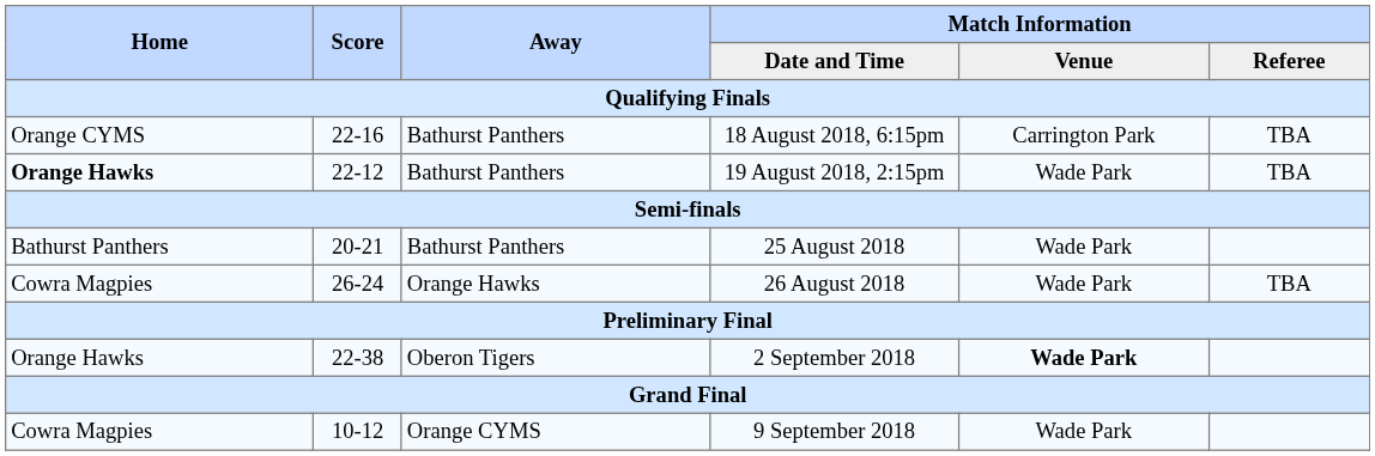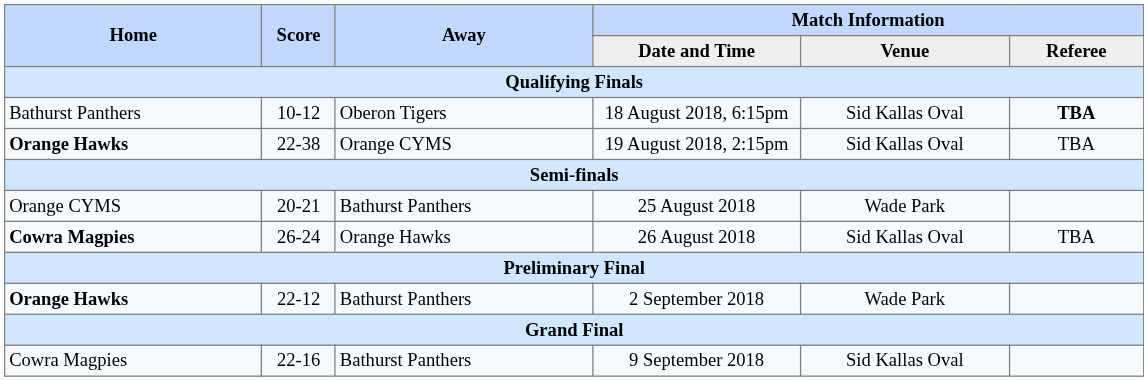18 August 2018, 6:15pm | Home: Orange CYMS -> Bathurst Panthers
18 August 2018, 6:15pm | Score: 22-16 -> 10-12
18 August 2018, 6:15pm | Away: Bathurst Panthers -> Oberon Tigers
18 August 2018, 6:15pm | Match Information / Venue: Carrington Park -> Sid Kallas Oval
18 August 2018, 6:15pm | Match Information / Referee: normal -> bold
19 August 2018, 2:15pm | Score: 22-12 -> 22-38
19 August 2018, 2:15pm | Away: Bathurst Panthers -> Orange CYMS
19 August 2018, 2:15pm | Match Information / Venue: Wade Park -> Sid Kallas Oval
25 August 2018 | Home: Bathurst Panthers -> Orange CYMS
26 August 2018 | Home: normal -> bold
26 August 2018 | Match Information / Venue: Wade Park -> Sid Kallas Oval
2 September 2018 | Home: normal -> bold
2 September 2018 | Score: 22-38 -> 22-12
2 September 2018 | Away: Oberon Tigers -> Bathurst Panthers
2 September 2018 | Match Information / Venue: bold -> normal
9 September 2018 | Score: 10-12 -> 22-16
9 September 2018 | Away: Orange CYMS -> Bathurst Panthers
9 September 2018 | Match Information / Venue: Wade Park -> Sid Kallas Oval
